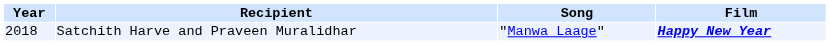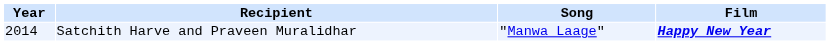Satchith Harve and Praveen Muralidhar | Year: 2018 -> 2014
